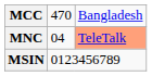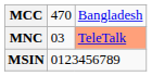MNC | column 2: 04 -> 03
